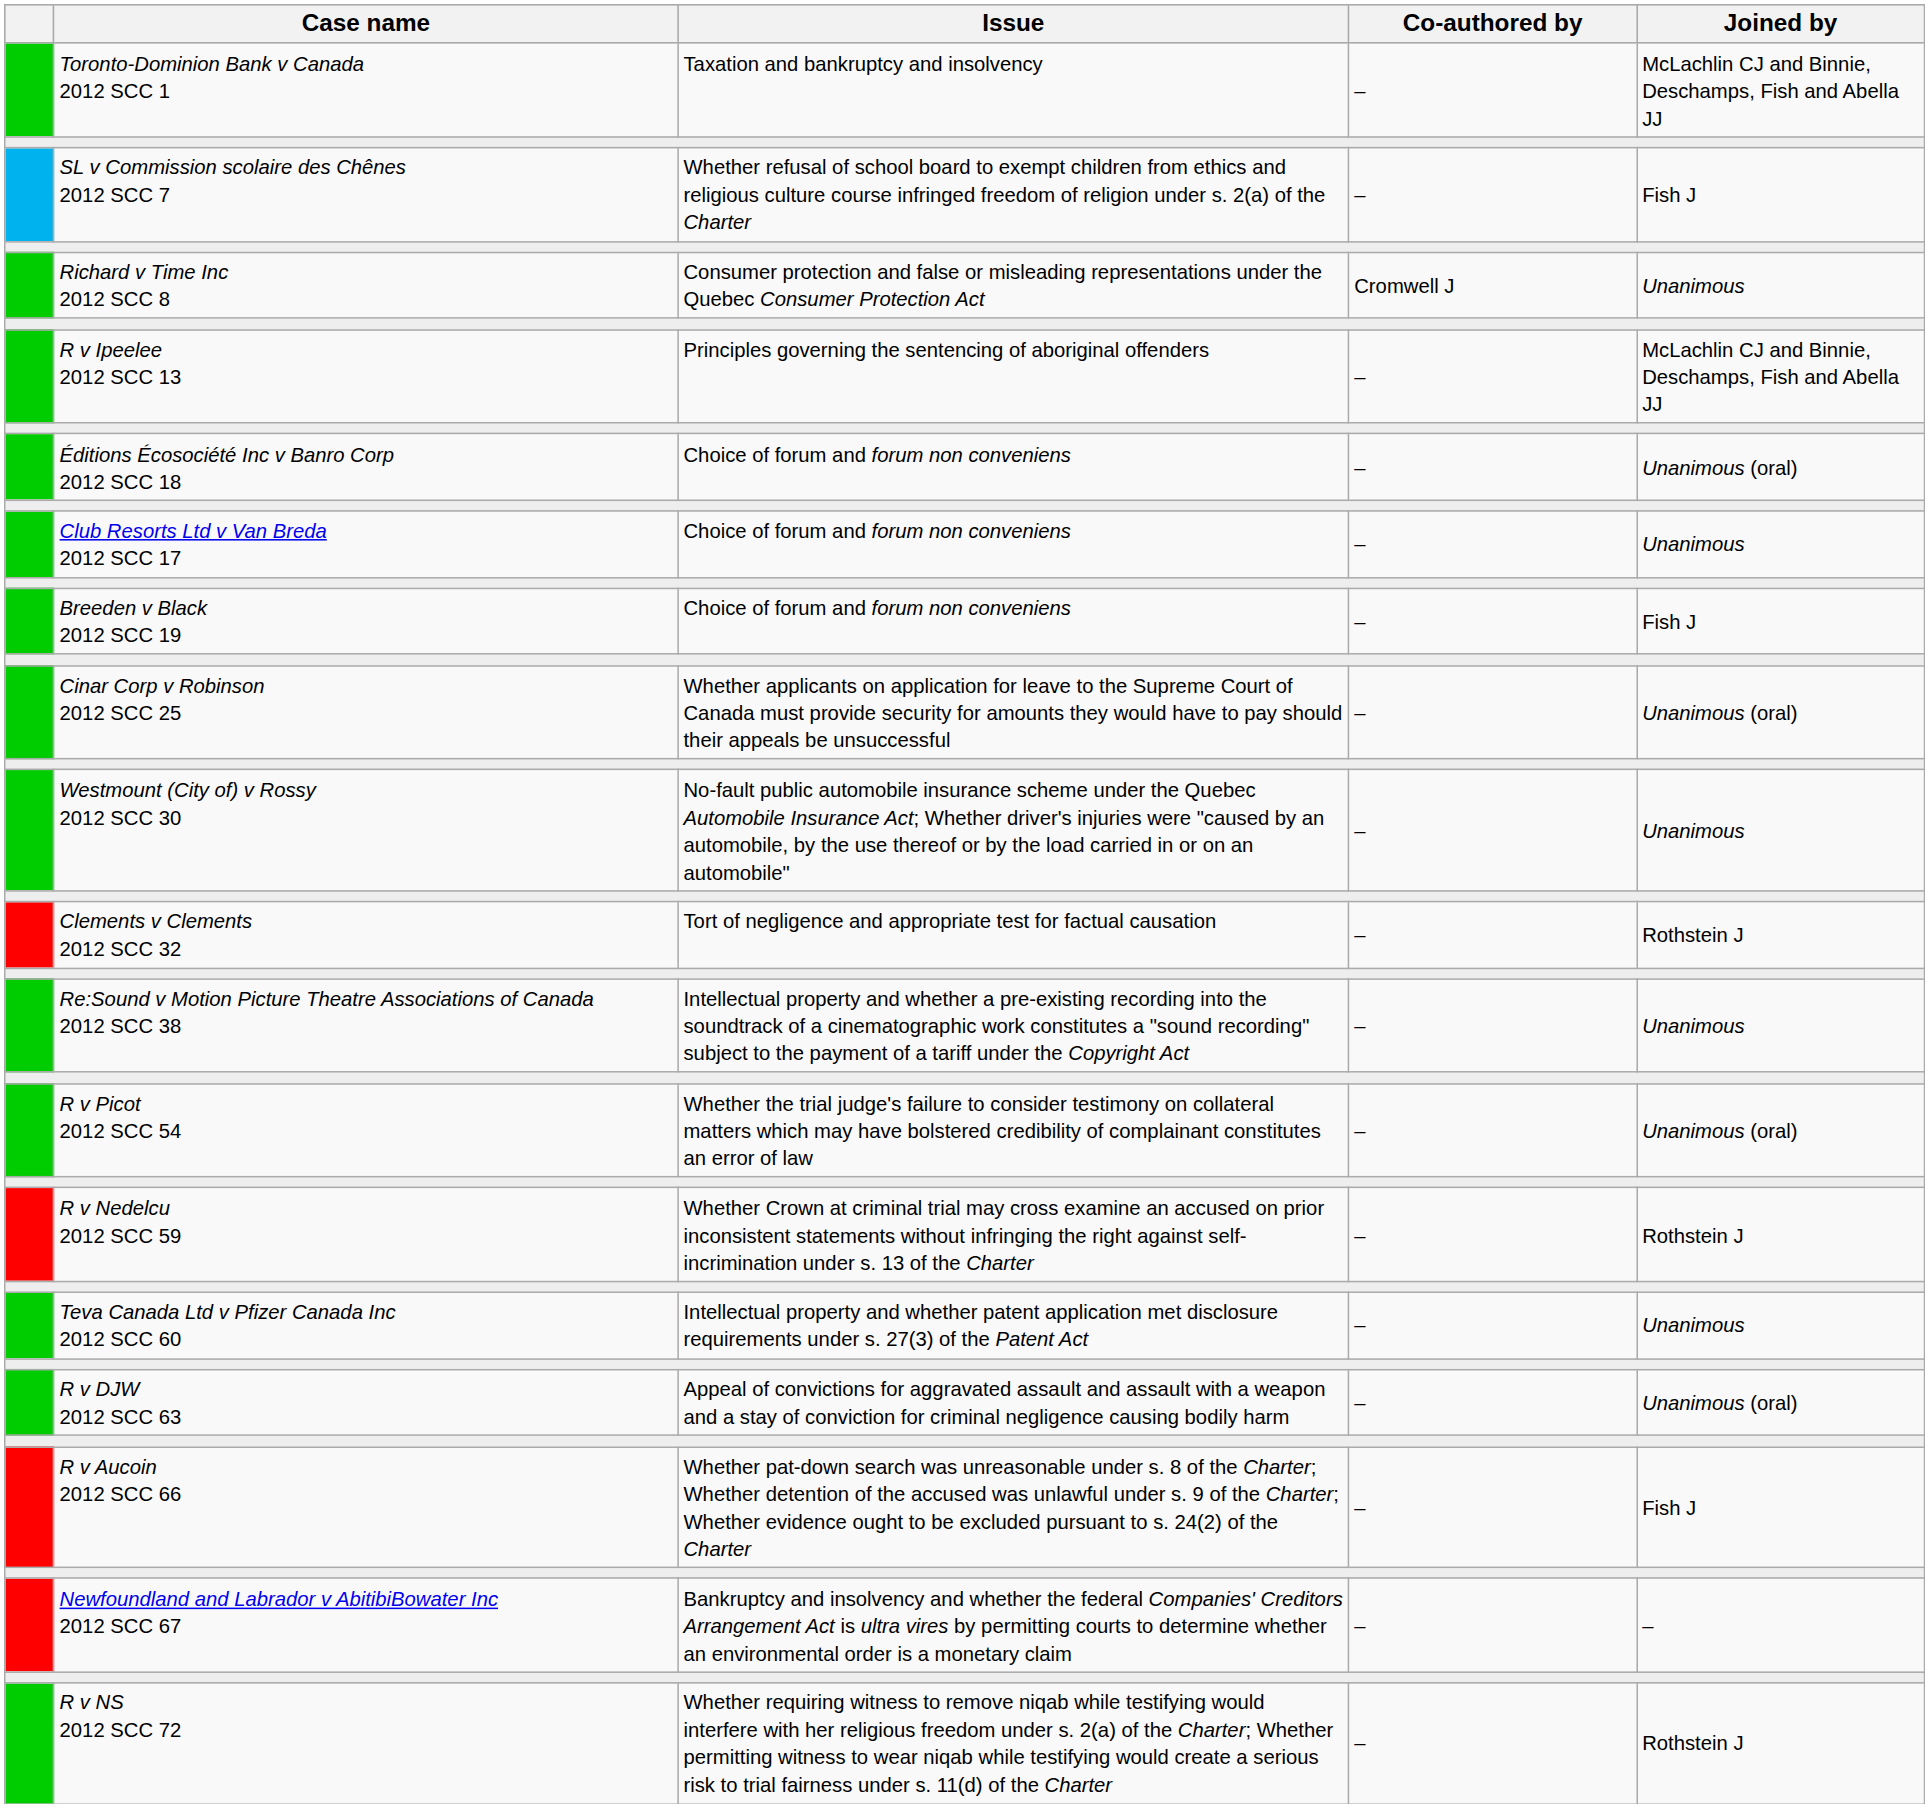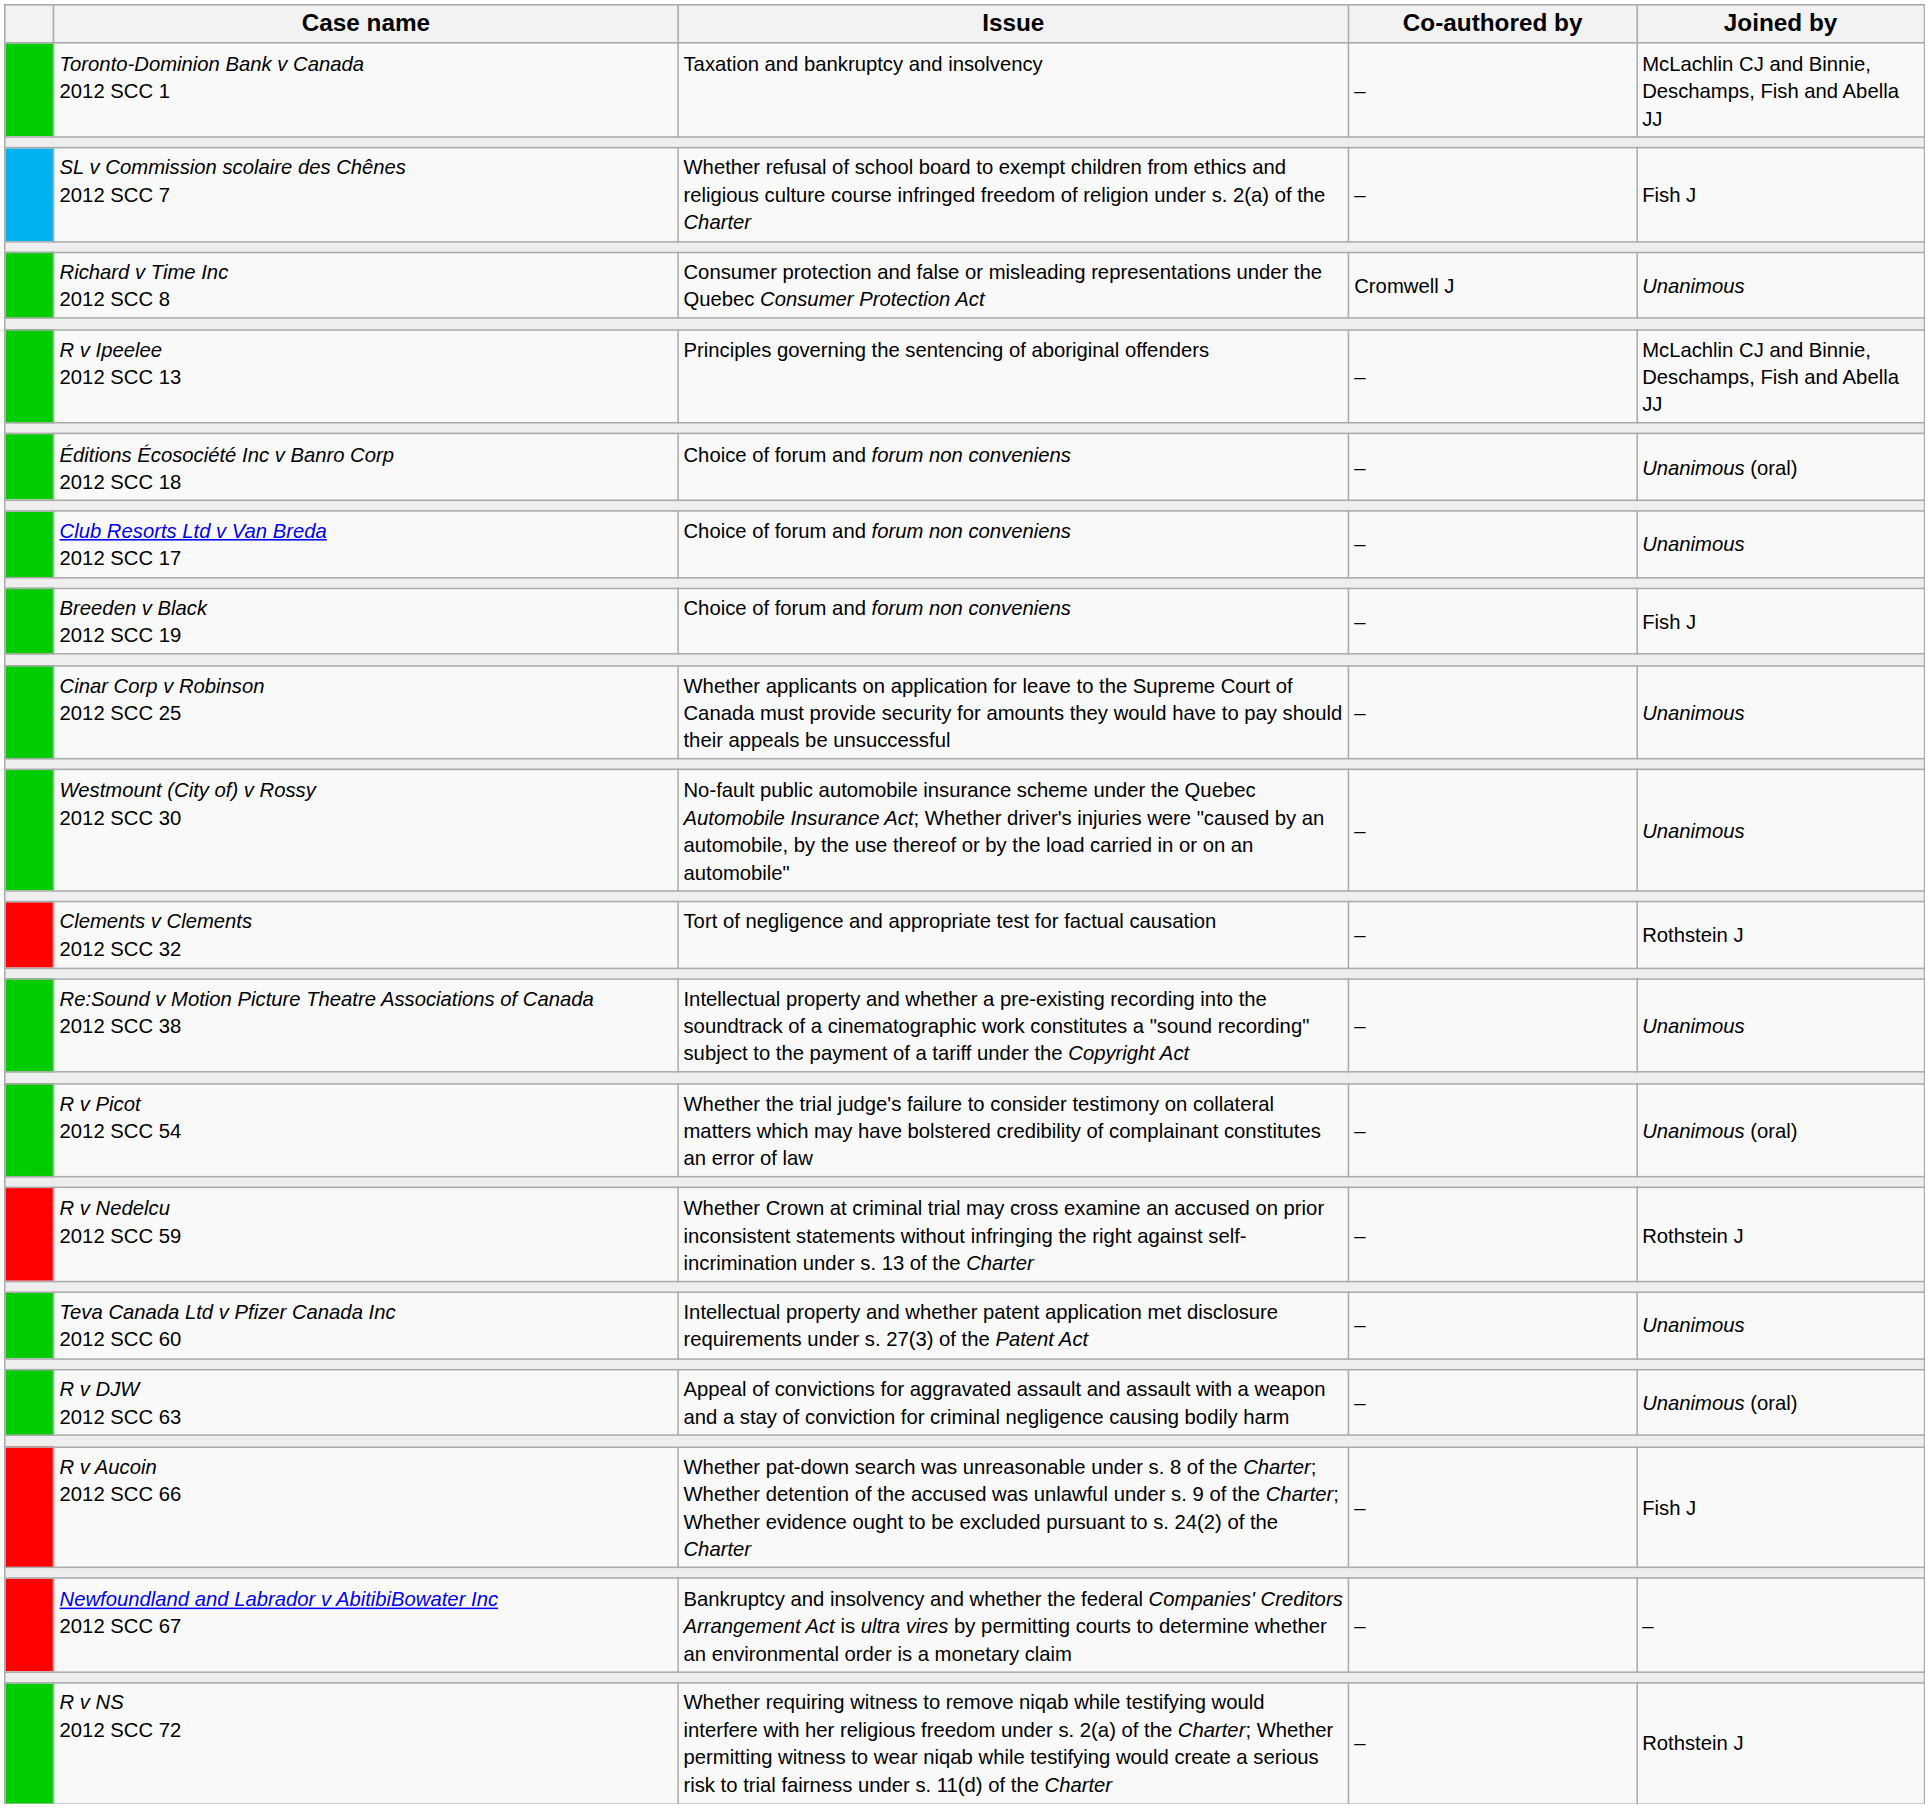Cinar Corp v Robinson 2012 SCC 25 | Joined by: Unanimous (oral) -> Unanimous
